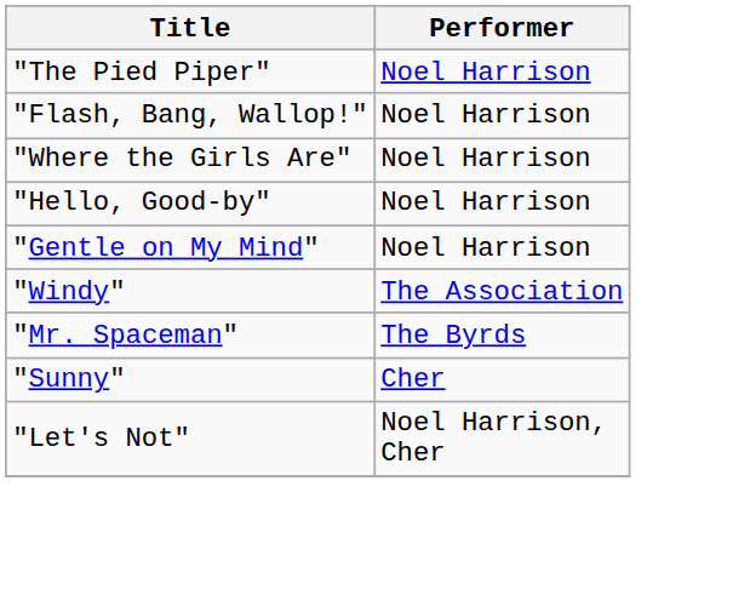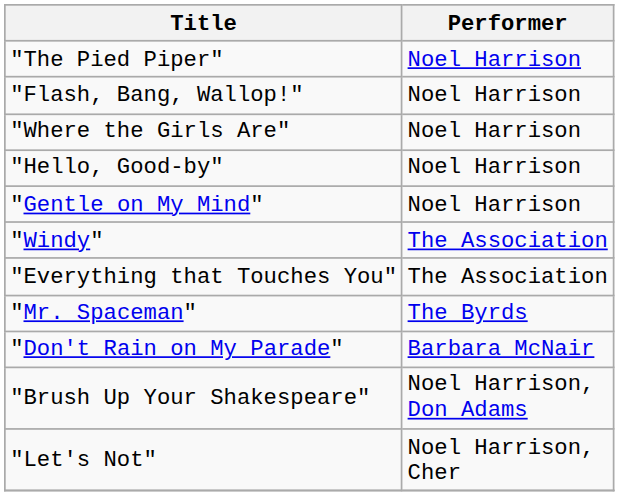+ row: "Everything that Touches You" | The Association
- row: "Sunny" | Cher
+ row: "Don't Rain on My Parade" | Barbara McNair
+ row: "Brush Up Your Shakespeare" | Noel Harrison, Don Adams
